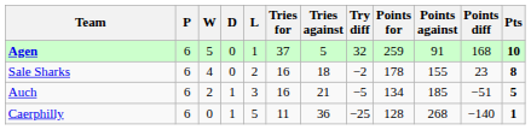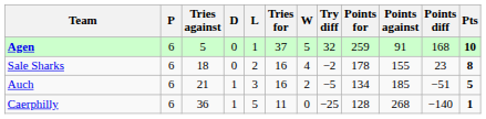columns swapped: W <-> Tries against
